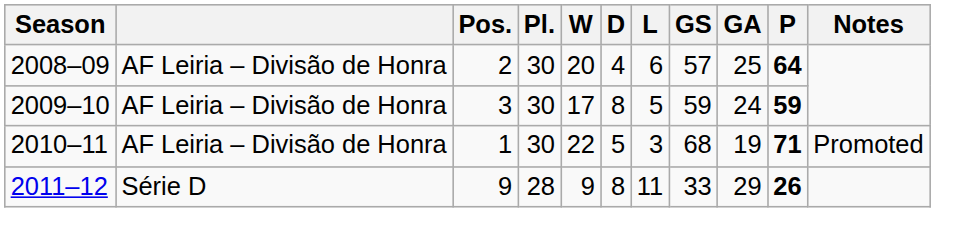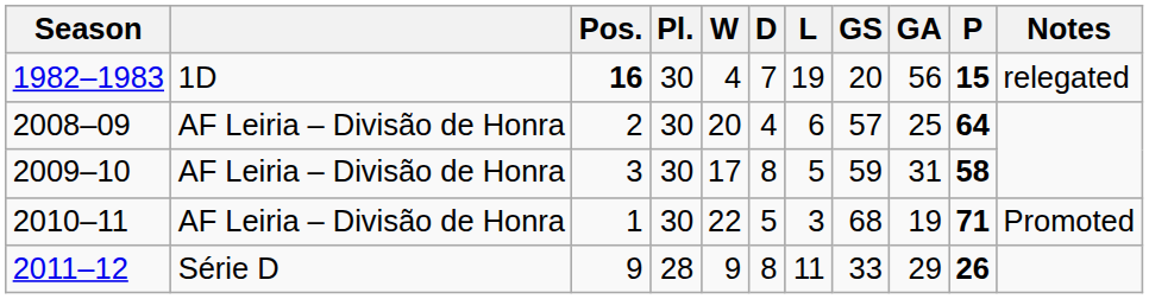+ row: 1982–1983 | 1D | 16 | 30 | 4 | 7 | 19 | 20 | 56 | 15 | relegated
2009–10 | GA: 24 -> 31
2009–10 | P: 59 -> 58
